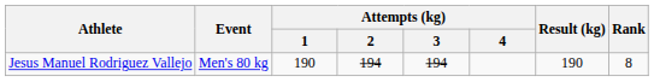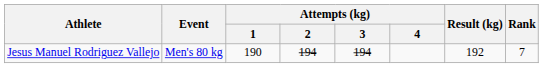Jesus Manuel Rodriguez Vallejo | Result (kg): 190 -> 192
Jesus Manuel Rodriguez Vallejo | Rank: 8 -> 7
